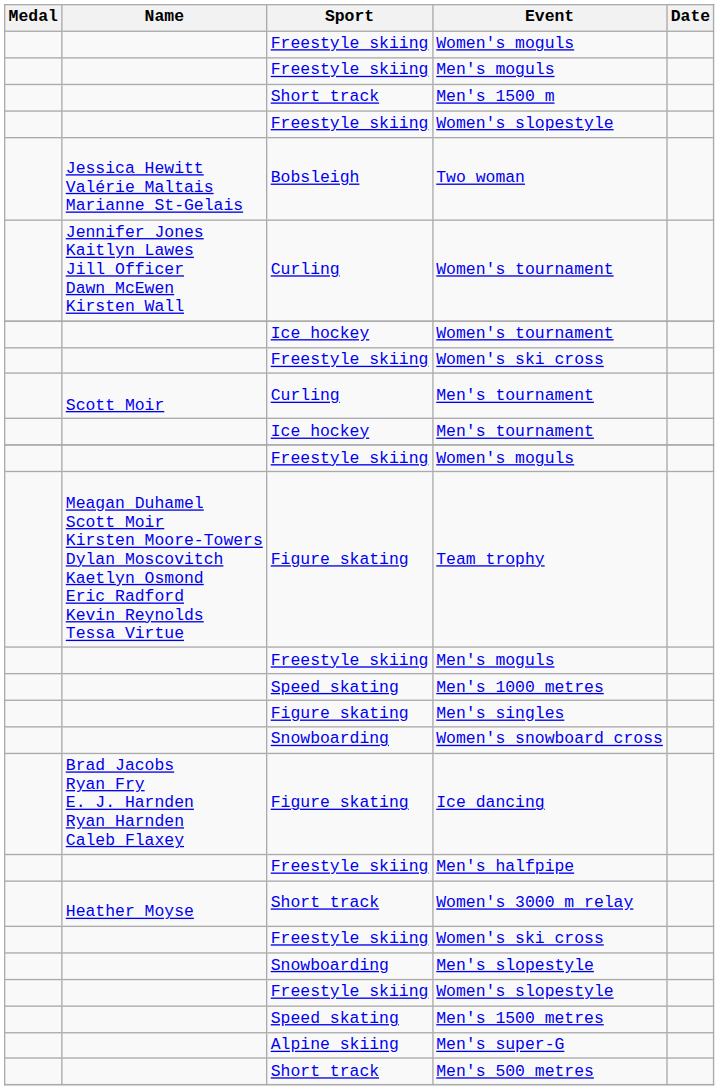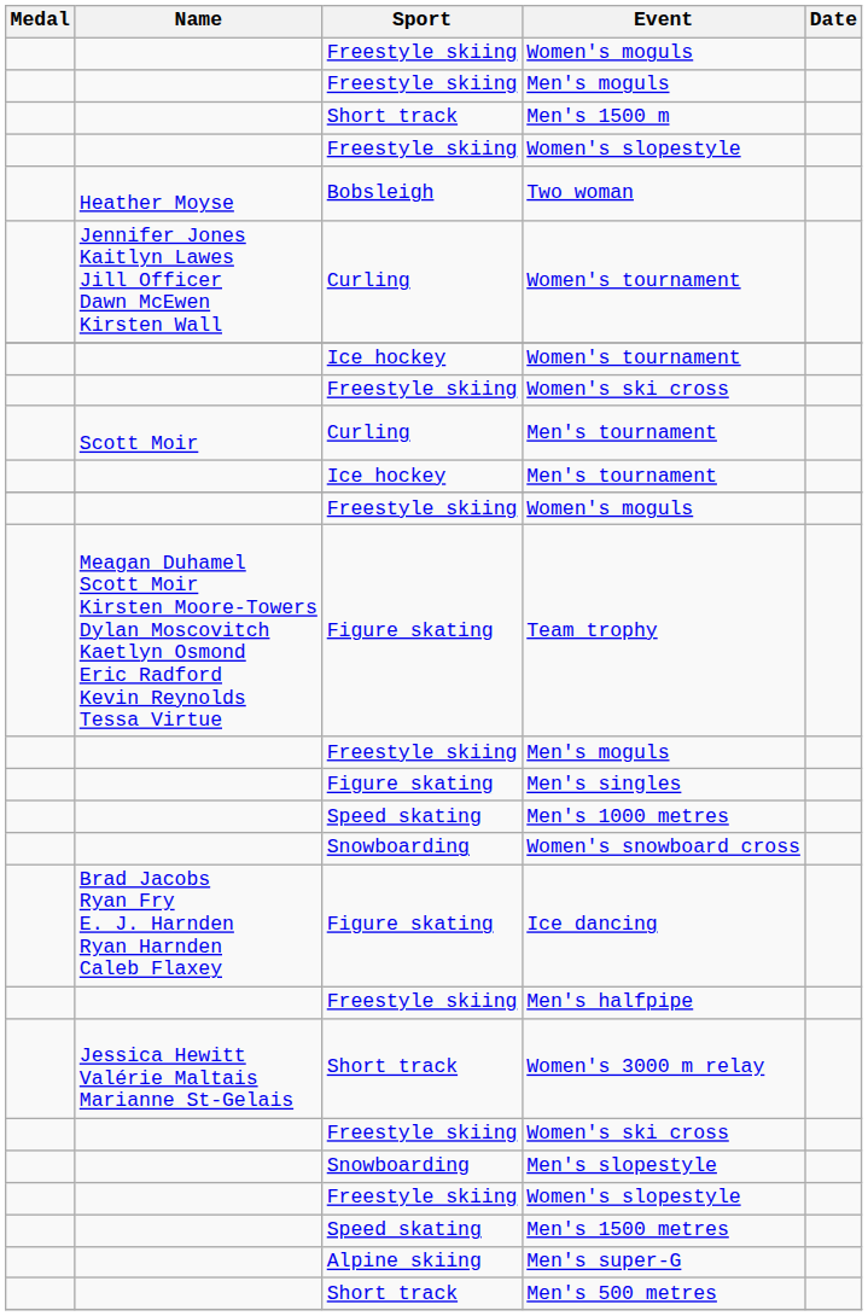Two woman | Name: Jessica Hewitt Valérie Maltais Marianne St-Gelais -> Heather Moyse
rows swapped: Men's 1000 metres <-> Men's singles
Women's 3000 m relay | Name: Heather Moyse -> Jessica Hewitt Valérie Maltais Marianne St-Gelais
